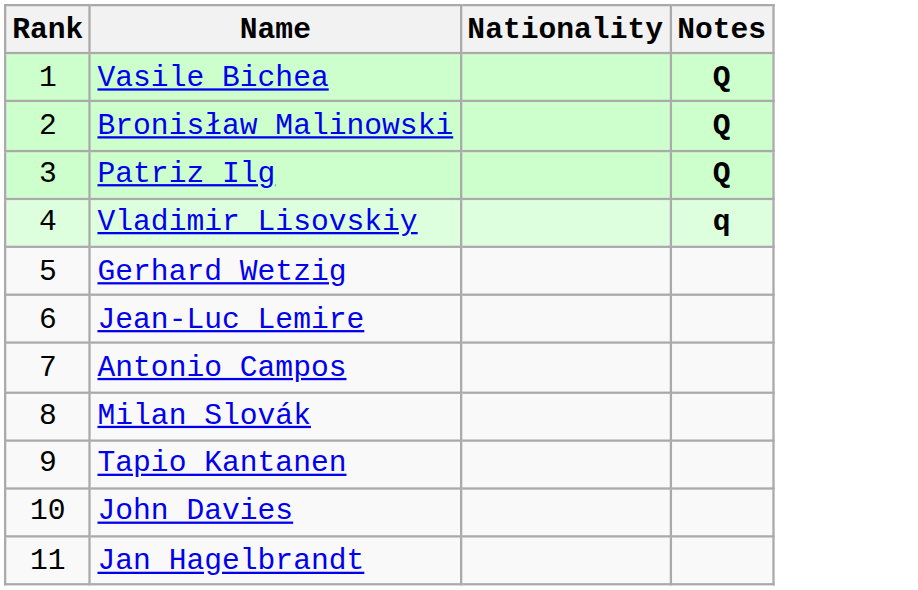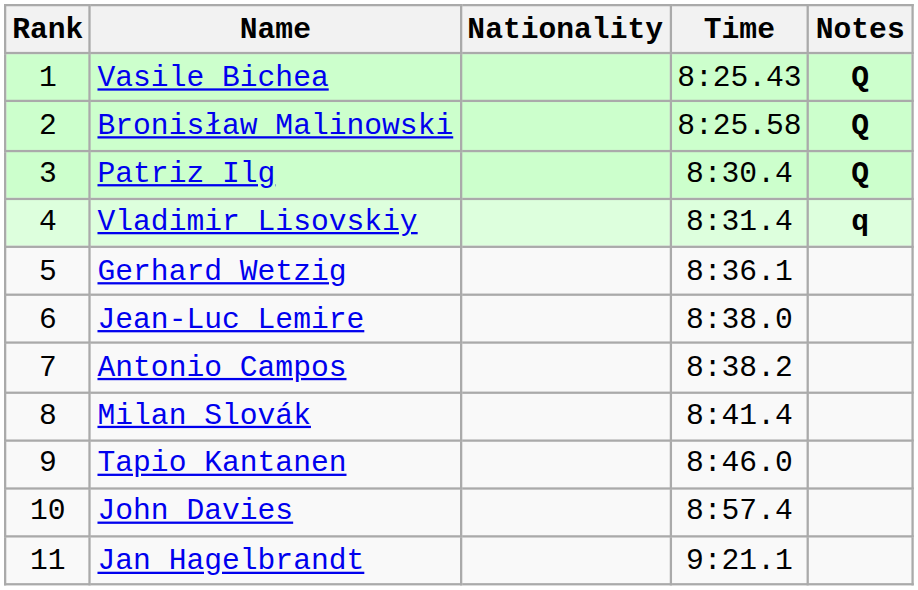+ column: Time | 8:25.43 | 8:25.58 | 8:30.4 | 8:31.4 | 8:36.1 | 8:38.0 | 8:38.2 | 8:41.4 | 8:46.0 | 8:57.4 | 9:21.1
